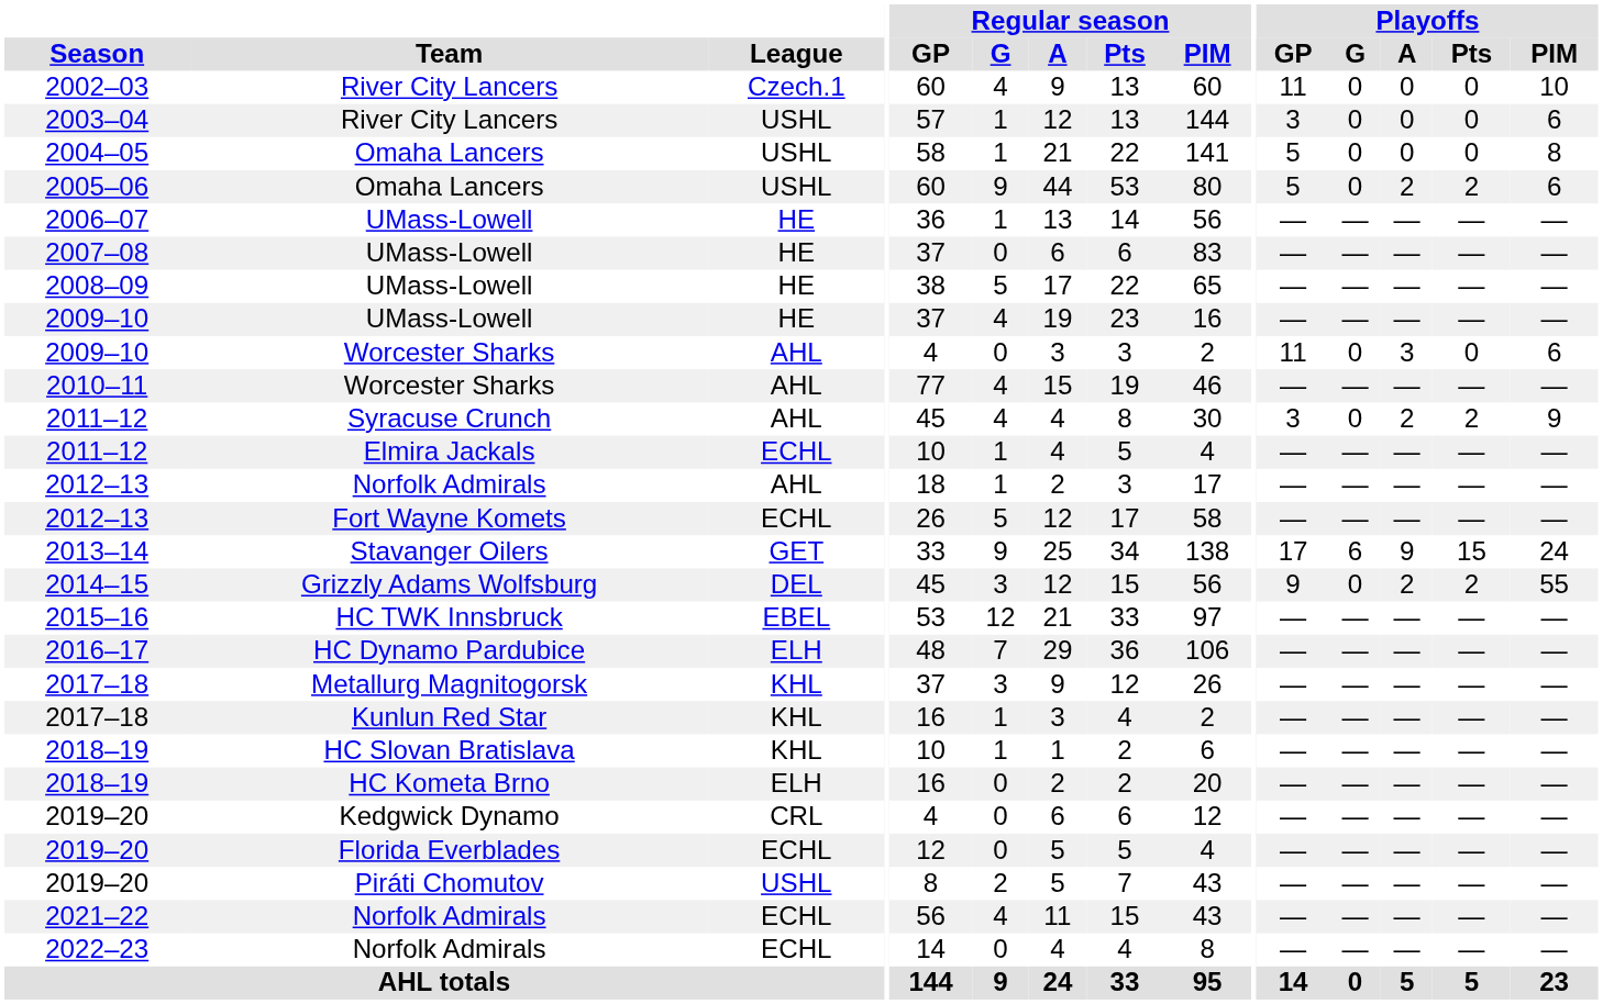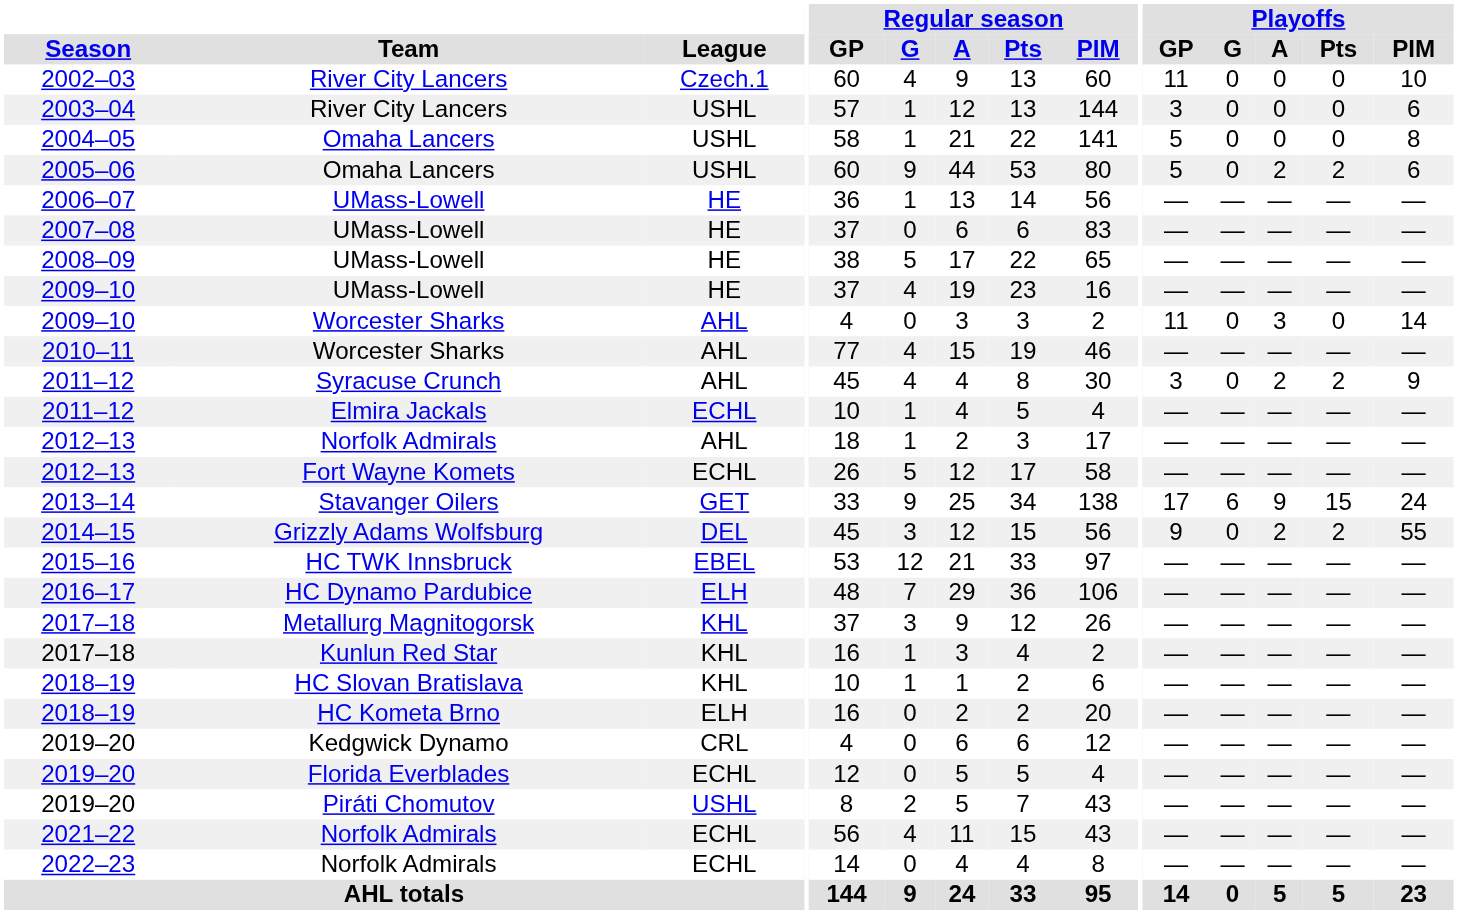2009–10 / Worcester Sharks | Playoffs / PIM: 6 -> 14
